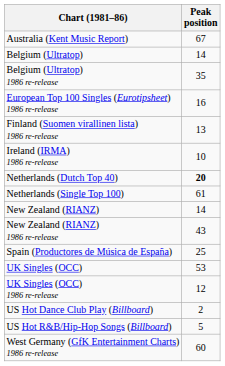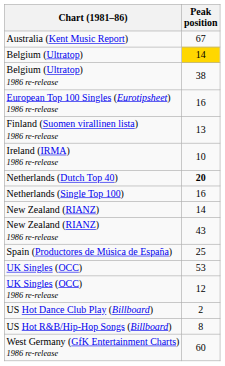Belgium (Ultratop) | Peak position: no background -> gold background
Belgium (Ultratop) 1986 re-release | Peak position: 35 -> 38
Netherlands (Single Top 100) | Peak position: 61 -> 16
US Hot R&B/Hip-Hop Songs (Billboard) | Peak position: 5 -> 8
